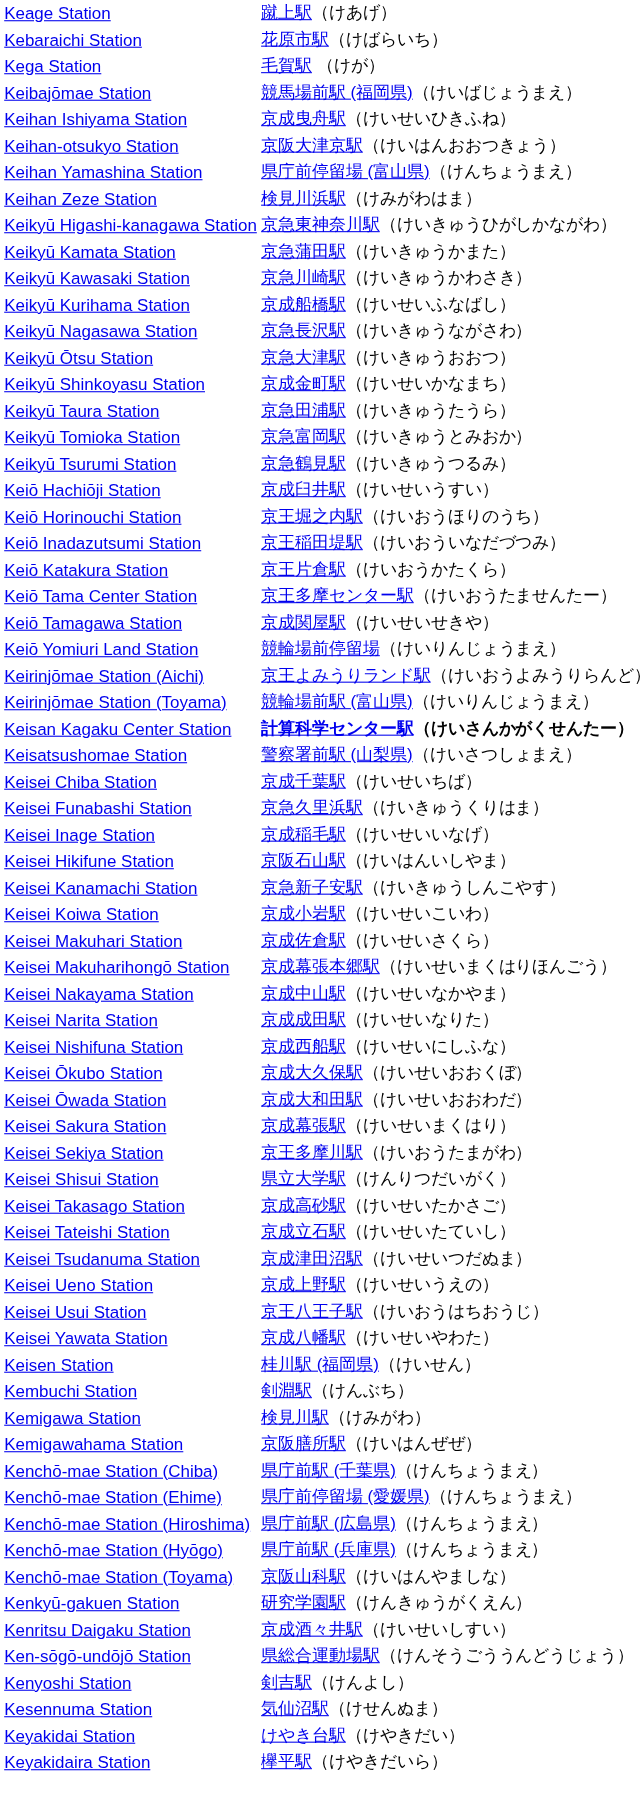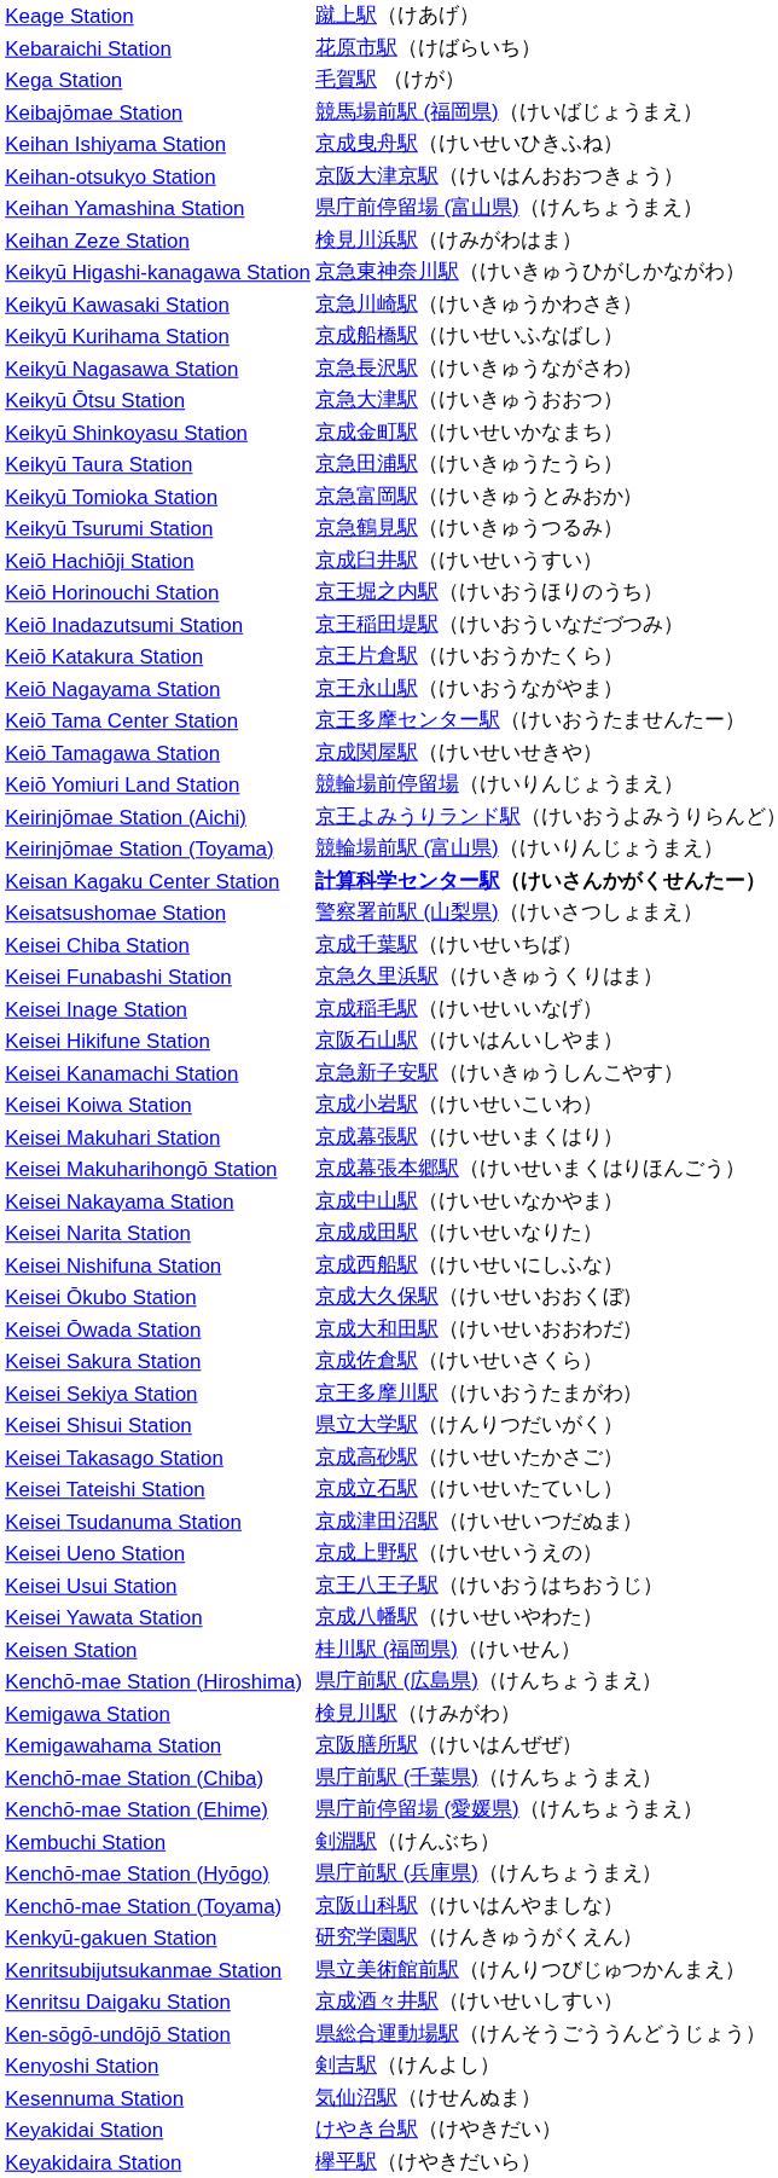- row: Keikyū Kamata Station | 京急蒲田駅（けいきゅうかまた）
+ row: Keiō Nagayama Station | 京王永山駅（けいおうながやま）
Keisei Makuhari Station | column 2: 京成佐倉駅（けいせいさくら） -> 京成幕張駅（けいせいまくはり）
Keisei Sakura Station | column 2: 京成幕張駅（けいせいまくはり） -> 京成佐倉駅（けいせいさくら）
rows swapped: Kembuchi Station <-> Kenchō-mae Station (Hiroshima)
+ row: Kenritsubijutsukanmae Station | 県立美術館前駅（けんりつびじゅつかんまえ）
